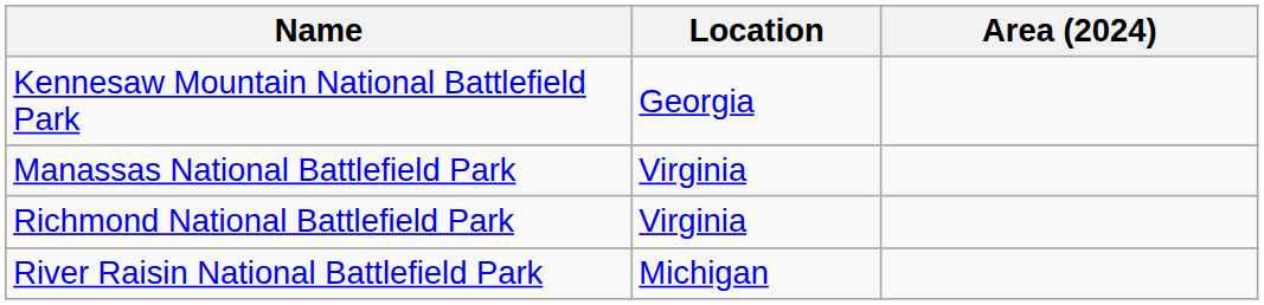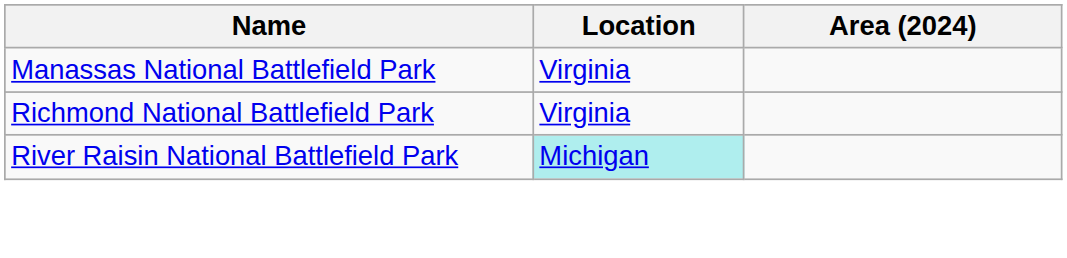- row: Kennesaw Mountain National Battlefield Park | Georgia
River Raisin National Battlefield Park | Location: no background -> paleturquoise background
